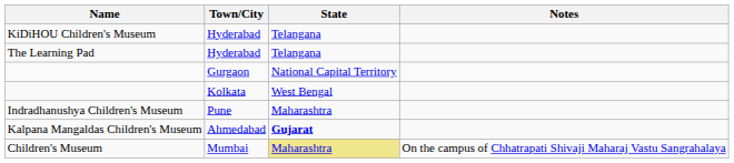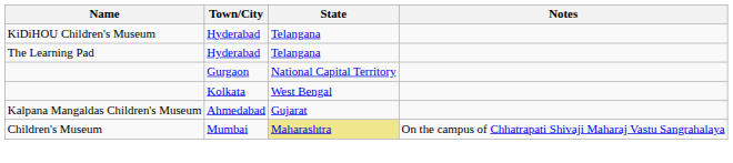- row: Indradhanushya Children's Museum | Pune | Maharashtra
Kalpana Mangaldas Children's Museum | State: bold -> normal
